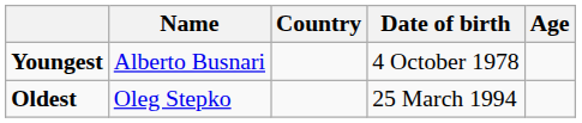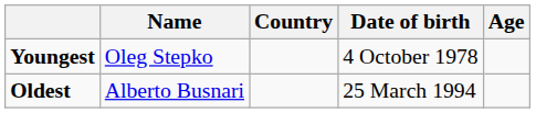Youngest | Name: Alberto Busnari -> Oleg Stepko
Oldest | Name: Oleg Stepko -> Alberto Busnari
